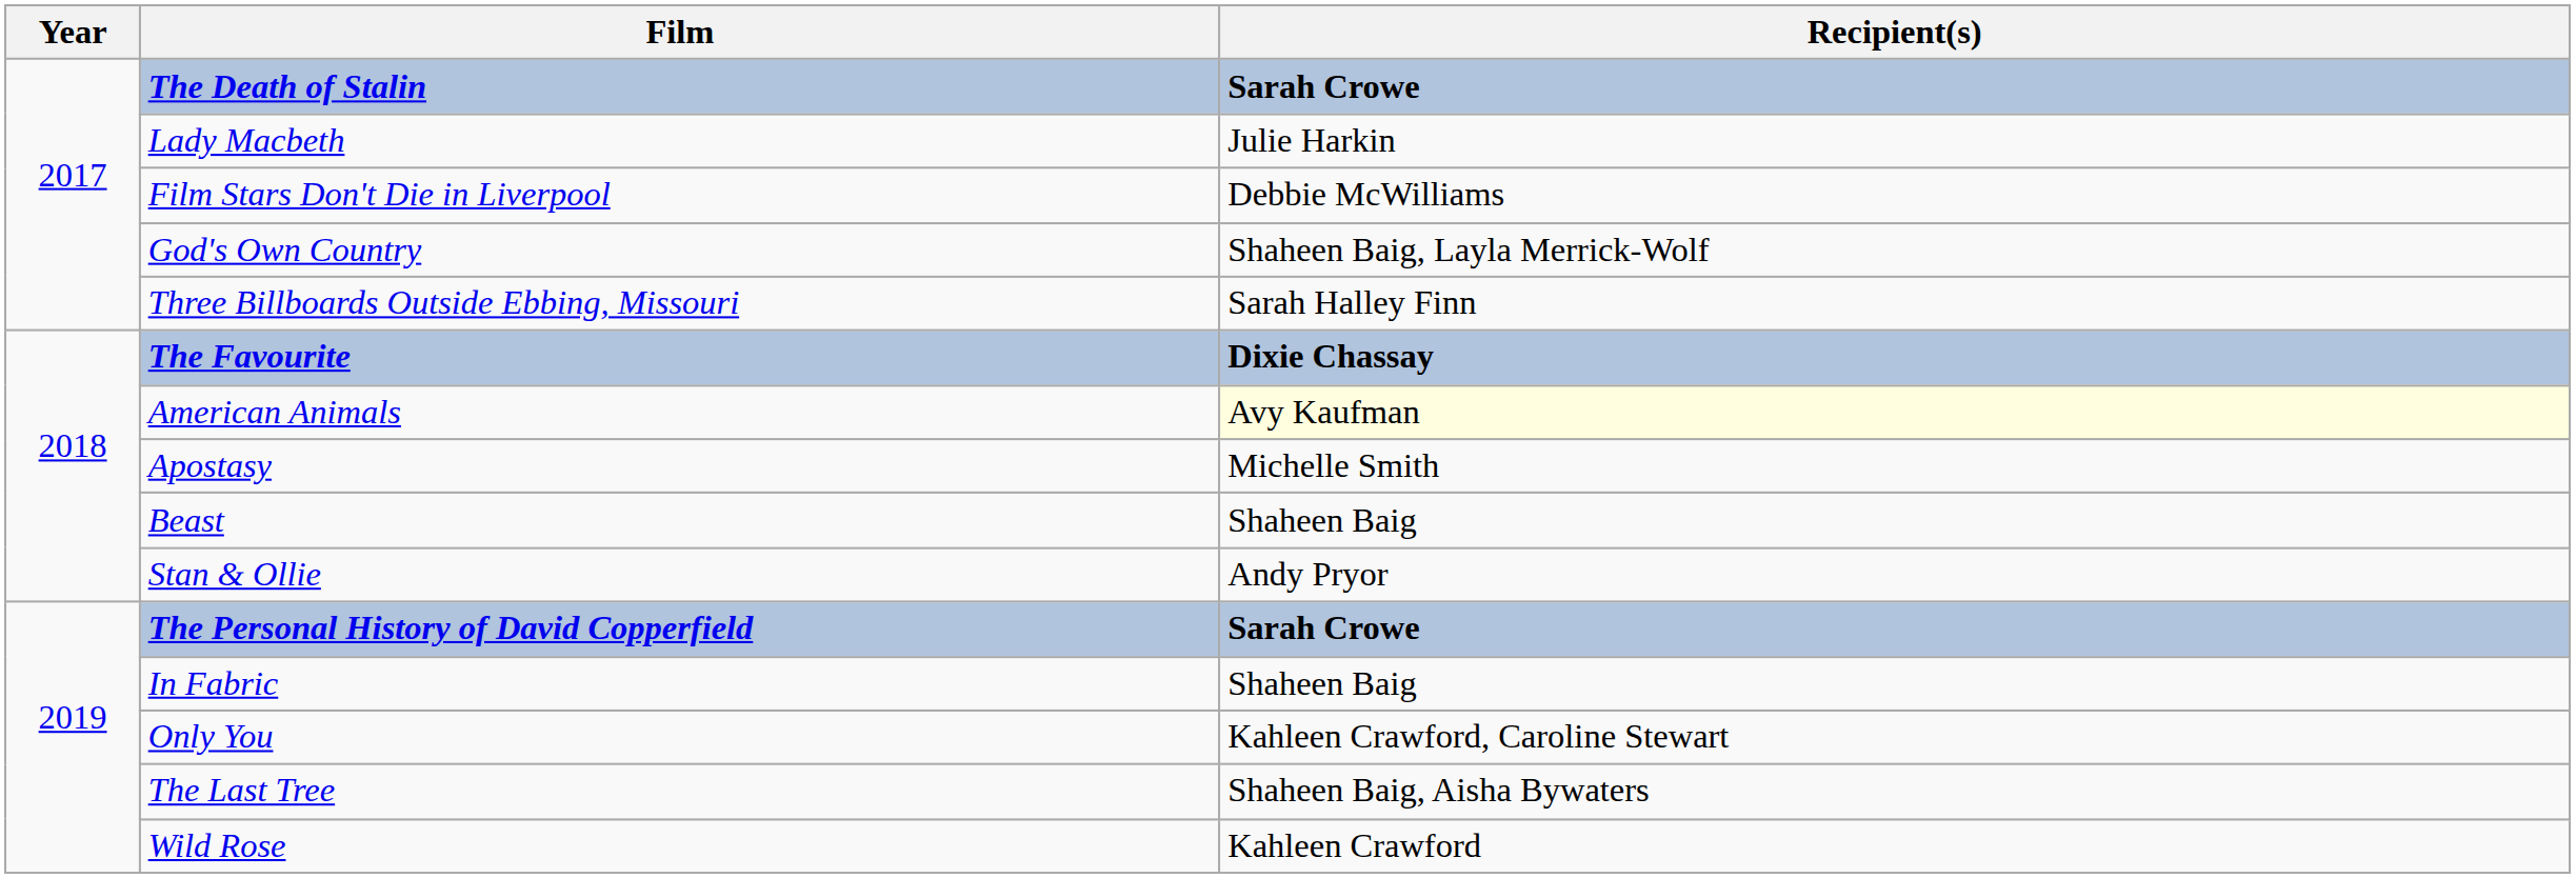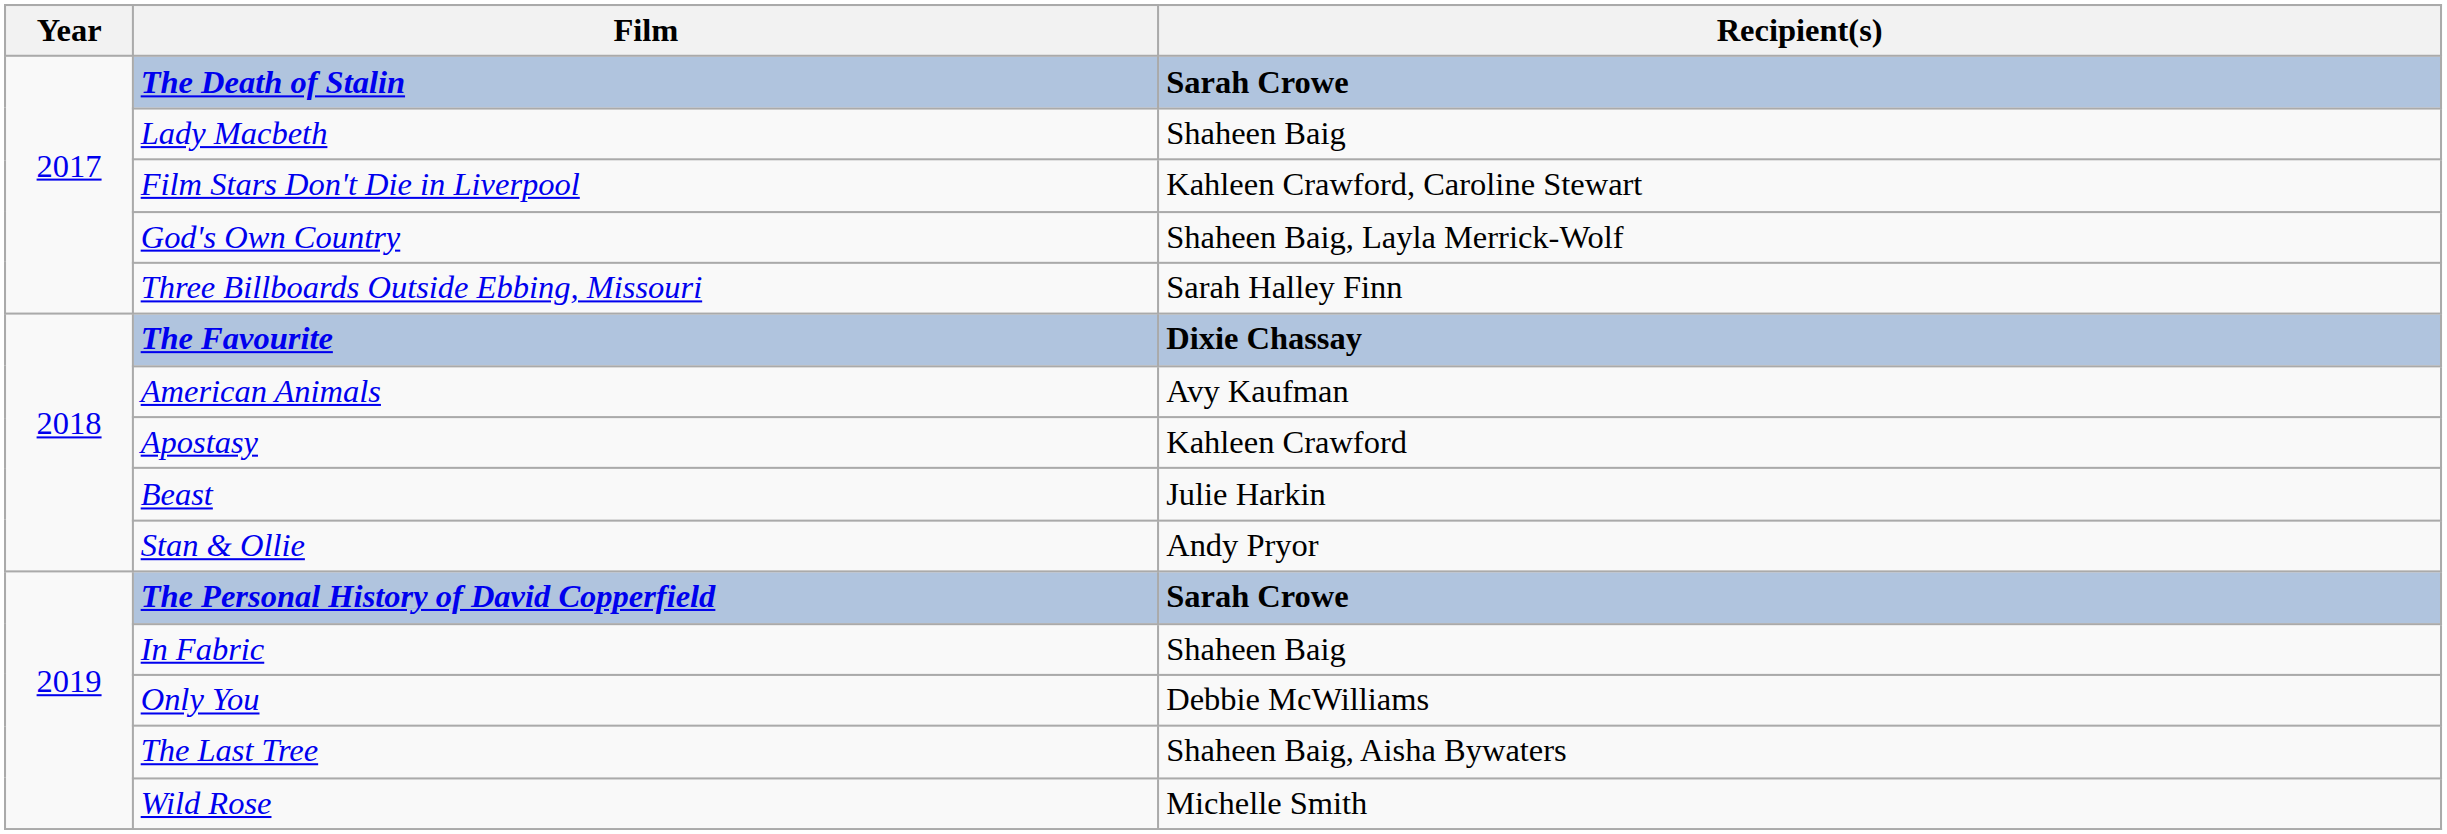Lady Macbeth | Recipient(s): Julie Harkin -> Shaheen Baig
Film Stars Don't Die in Liverpool | Recipient(s): Debbie McWilliams -> Kahleen Crawford, Caroline Stewart
American Animals | Recipient(s): lightyellow background -> no background
Apostasy | Recipient(s): Michelle Smith -> Kahleen Crawford
Beast | Recipient(s): Shaheen Baig -> Julie Harkin
Only You | Recipient(s): Kahleen Crawford, Caroline Stewart -> Debbie McWilliams
Wild Rose | Recipient(s): Kahleen Crawford -> Michelle Smith
